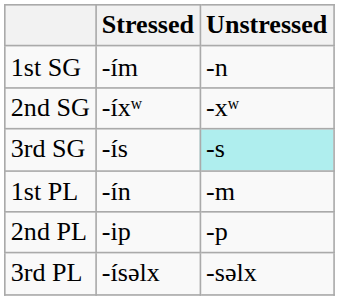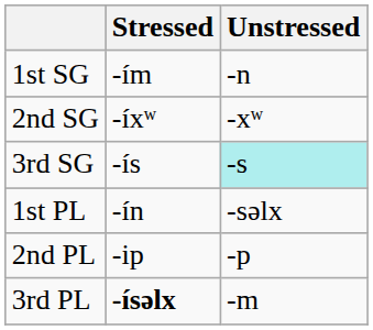1st PL | Unstressed: -m -> -səlx
3rd PL | Stressed: normal -> bold
3rd PL | Unstressed: -səlx -> -m
